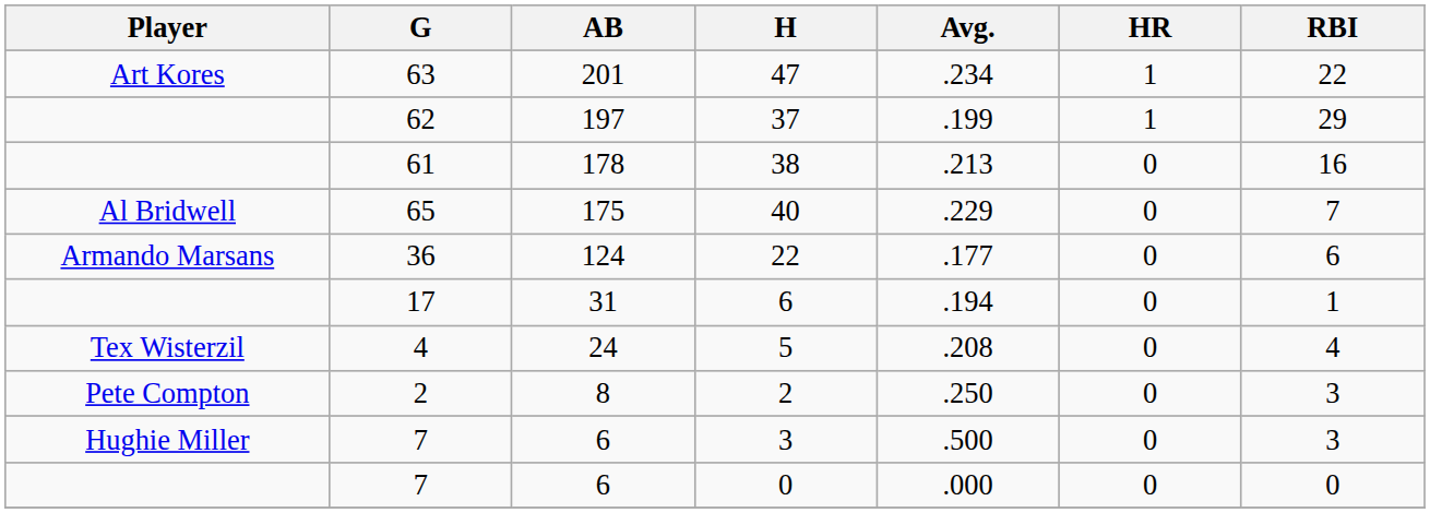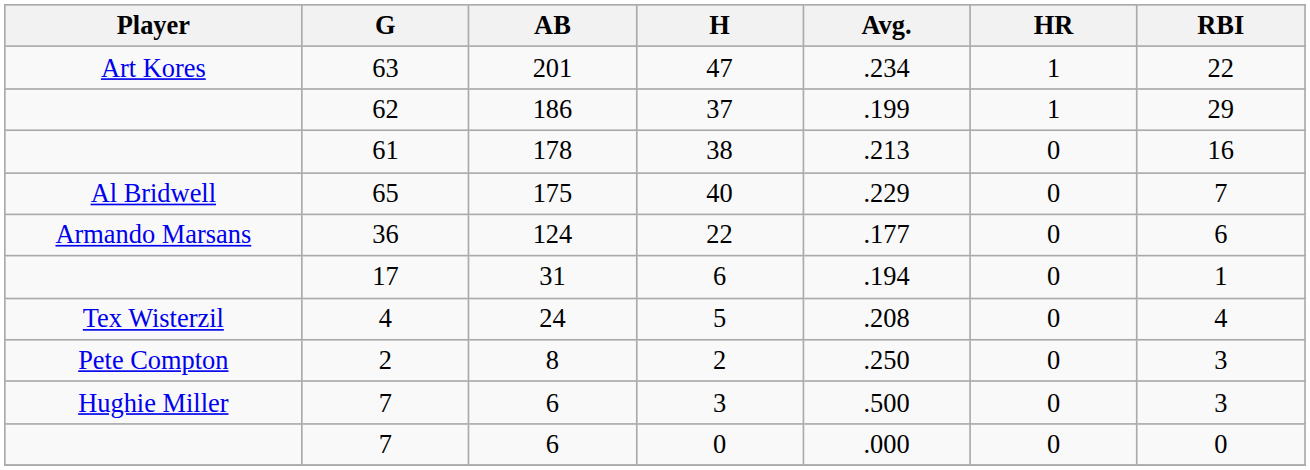37 | AB: 197 -> 186
